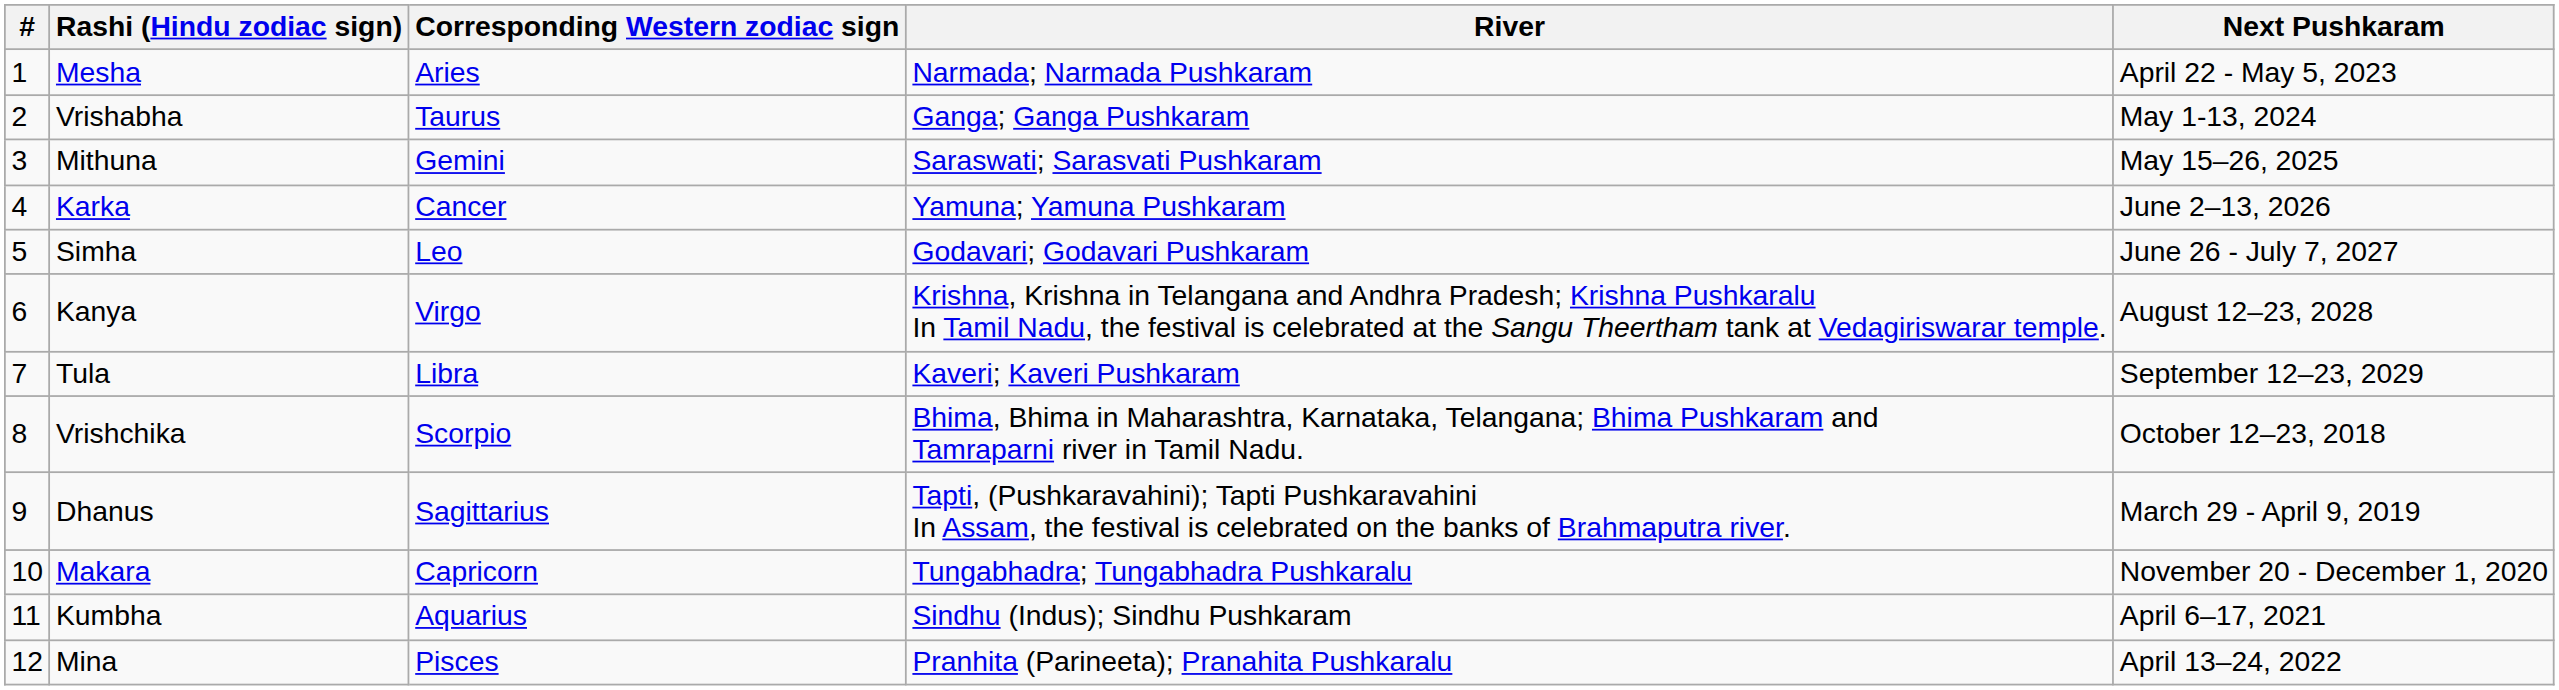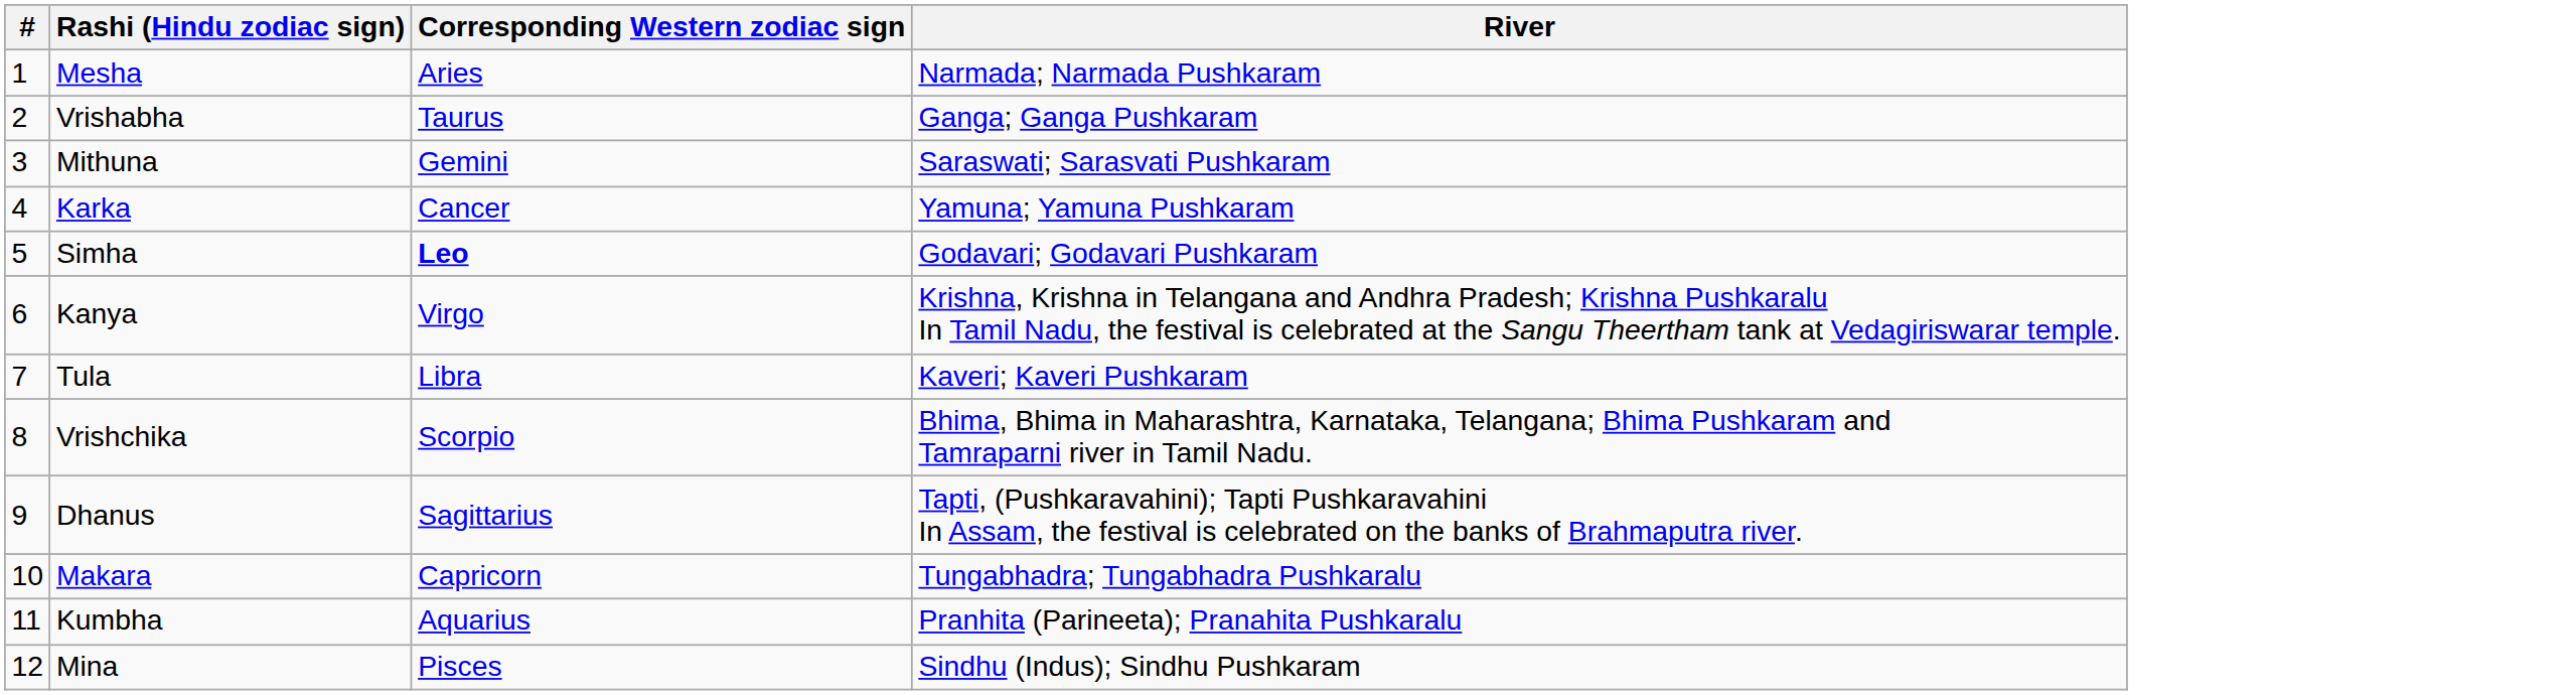- column: Next Pushkaram | April 22 - May 5, 2023 | May 1-13, 2024 | May 15–26, 2025 | June 2–13, 2026 | June 26 - July 7, 2027 | August 12–23, 2028 | September 12–23, 2029 | October 12–23, 2018 | March 29 - April 9, 2019 | November 20 - December 1, 2020 | April 6–17, 2021 | April 13–24, 2022
Simha | Corresponding Western zodiac sign: normal -> bold
Kumbha | River: Sindhu (Indus); Sindhu Pushkaram -> Pranhita (Parineeta); Pranahita Pushkaralu
Mina | River: Pranhita (Parineeta); Pranahita Pushkaralu -> Sindhu (Indus); Sindhu Pushkaram
